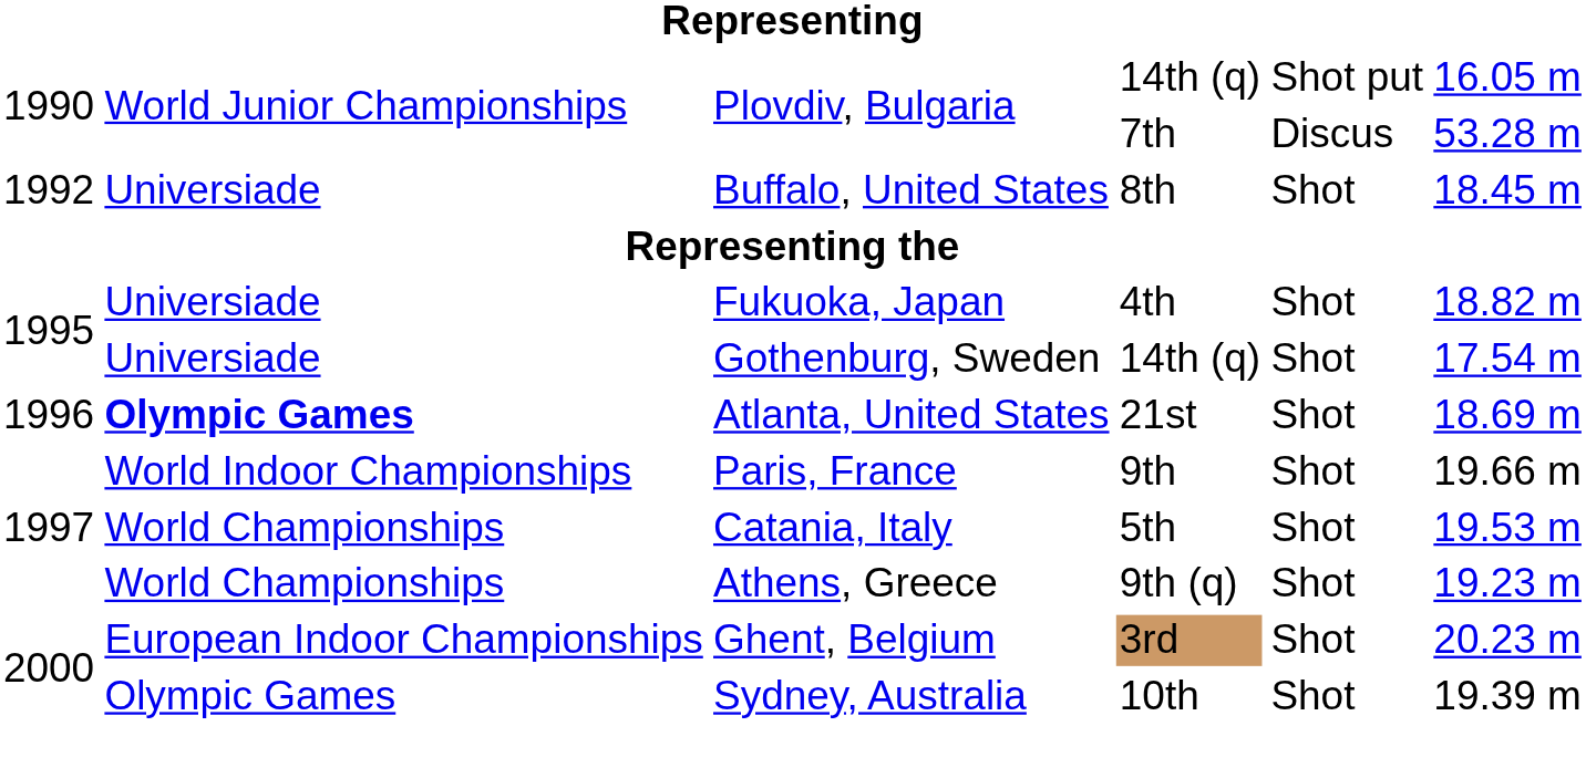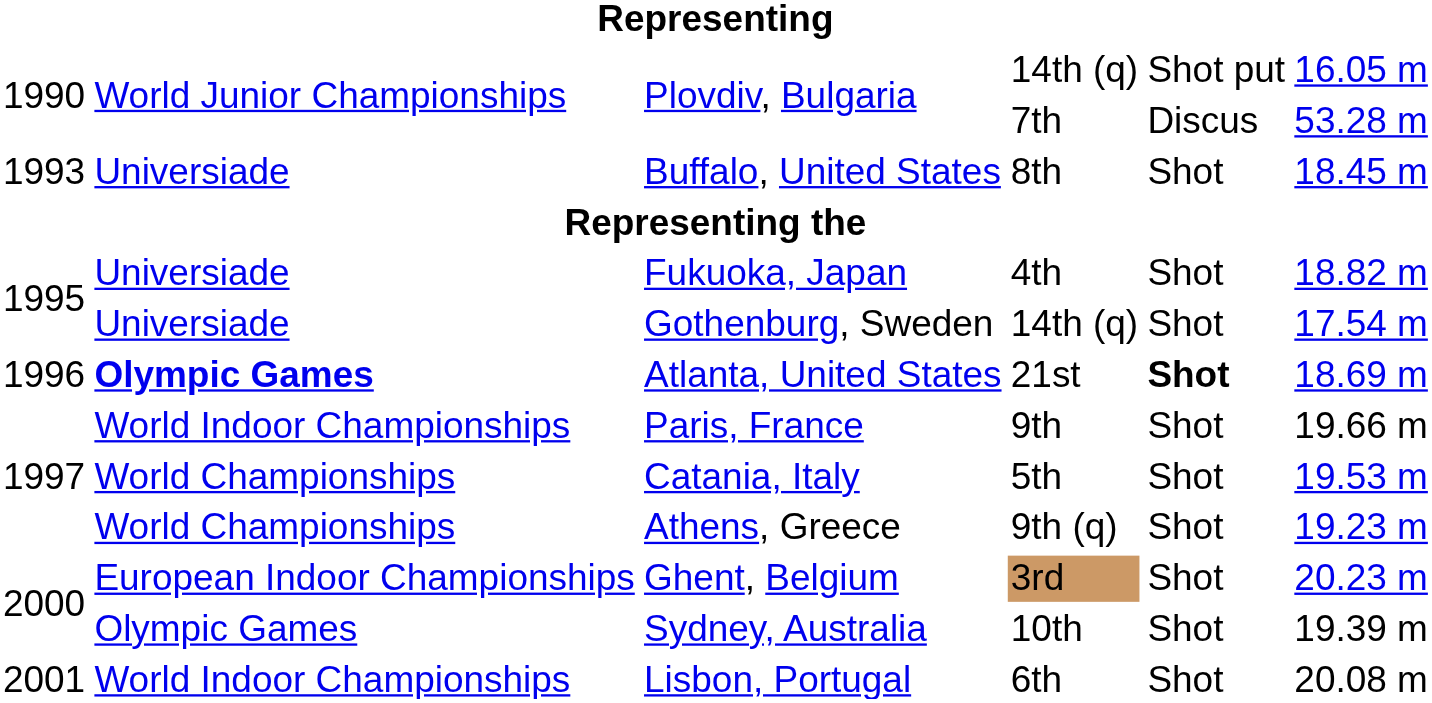Buffalo, United States | column 1: 1992 -> 1993
Atlanta, United States | column 5: normal -> bold
+ row: 2001 | World Indoor Championships | Lisbon, Portugal | 6th | Shot | 20.08 m
